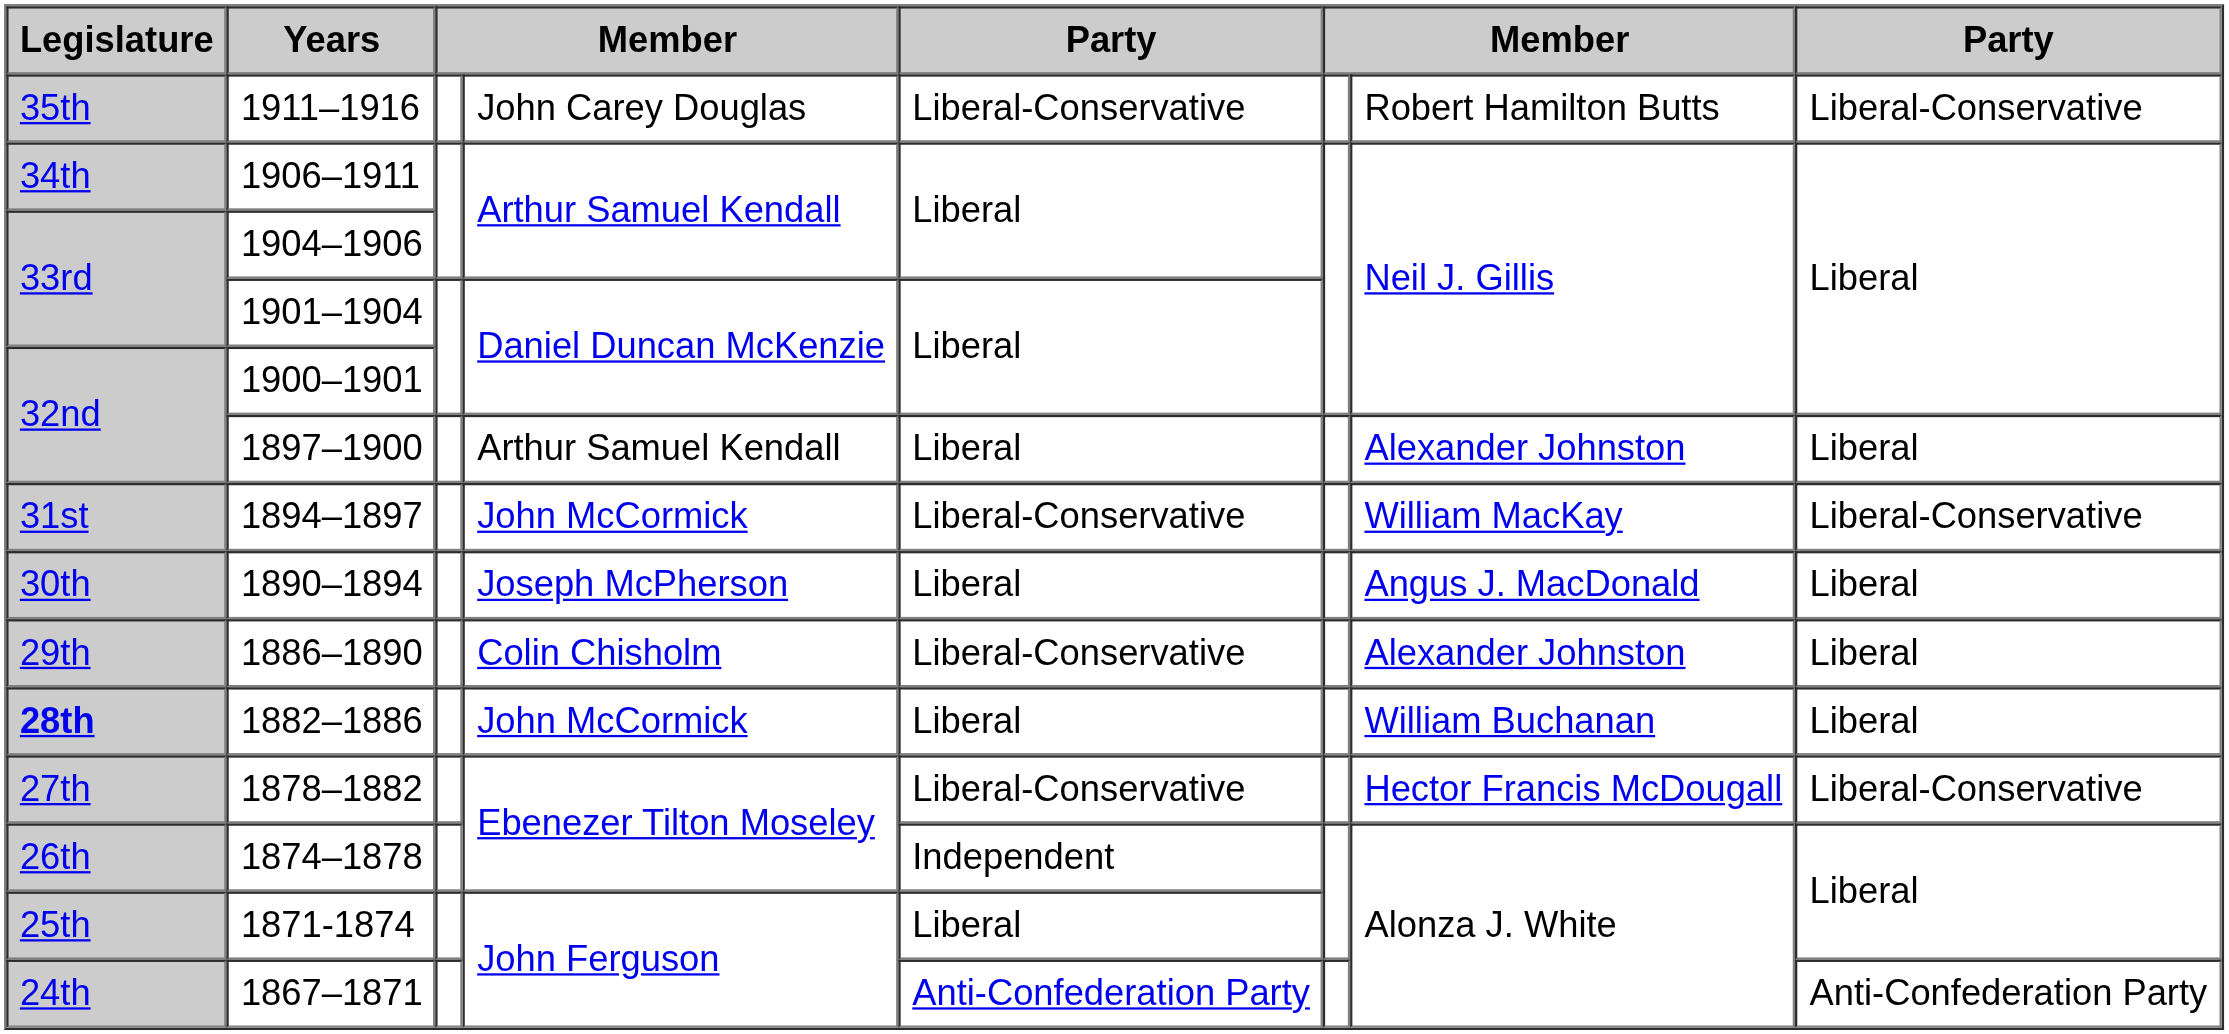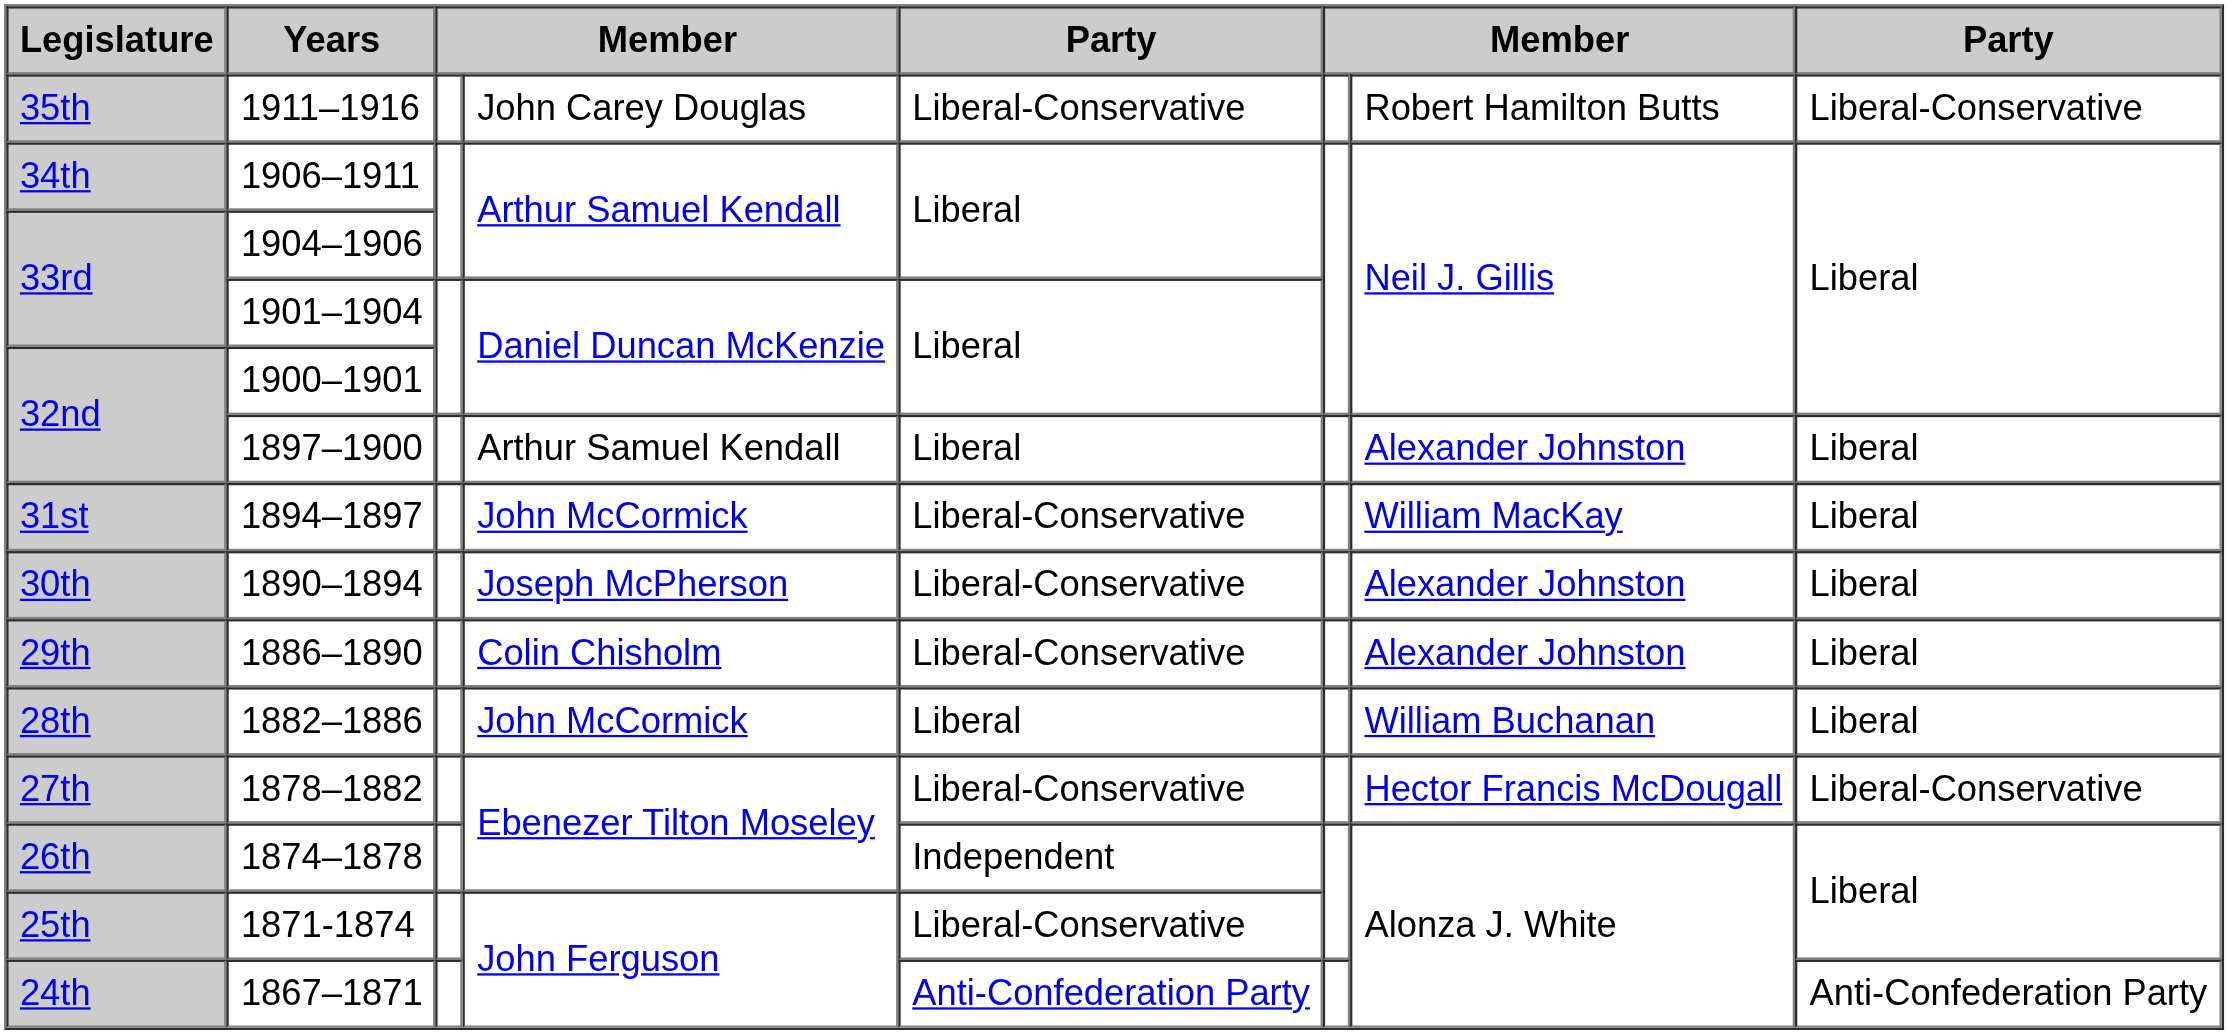1894–1897 | column 8: Liberal-Conservative -> Liberal
1890–1894 | column 5: Liberal -> Liberal-Conservative
1890–1894 | column 7: Angus J. MacDonald -> Alexander Johnston
1882–1886 | Legislature: bold -> normal
1871-1874 | column 5: Liberal -> Liberal-Conservative
